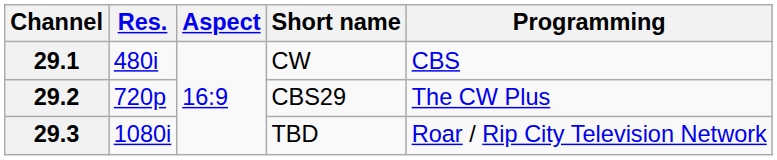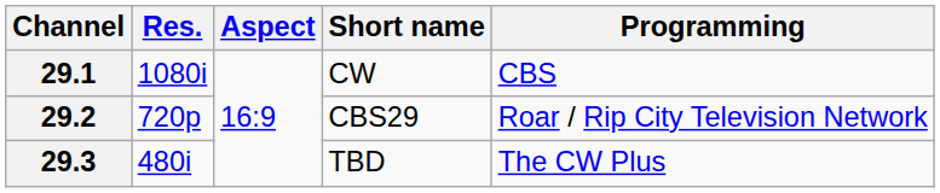29.1 | Res.: 480i -> 1080i
29.2 | Programming: The CW Plus -> Roar / Rip City Television Network
29.3 | Res.: 1080i -> 480i
29.3 | Programming: Roar / Rip City Television Network -> The CW Plus
